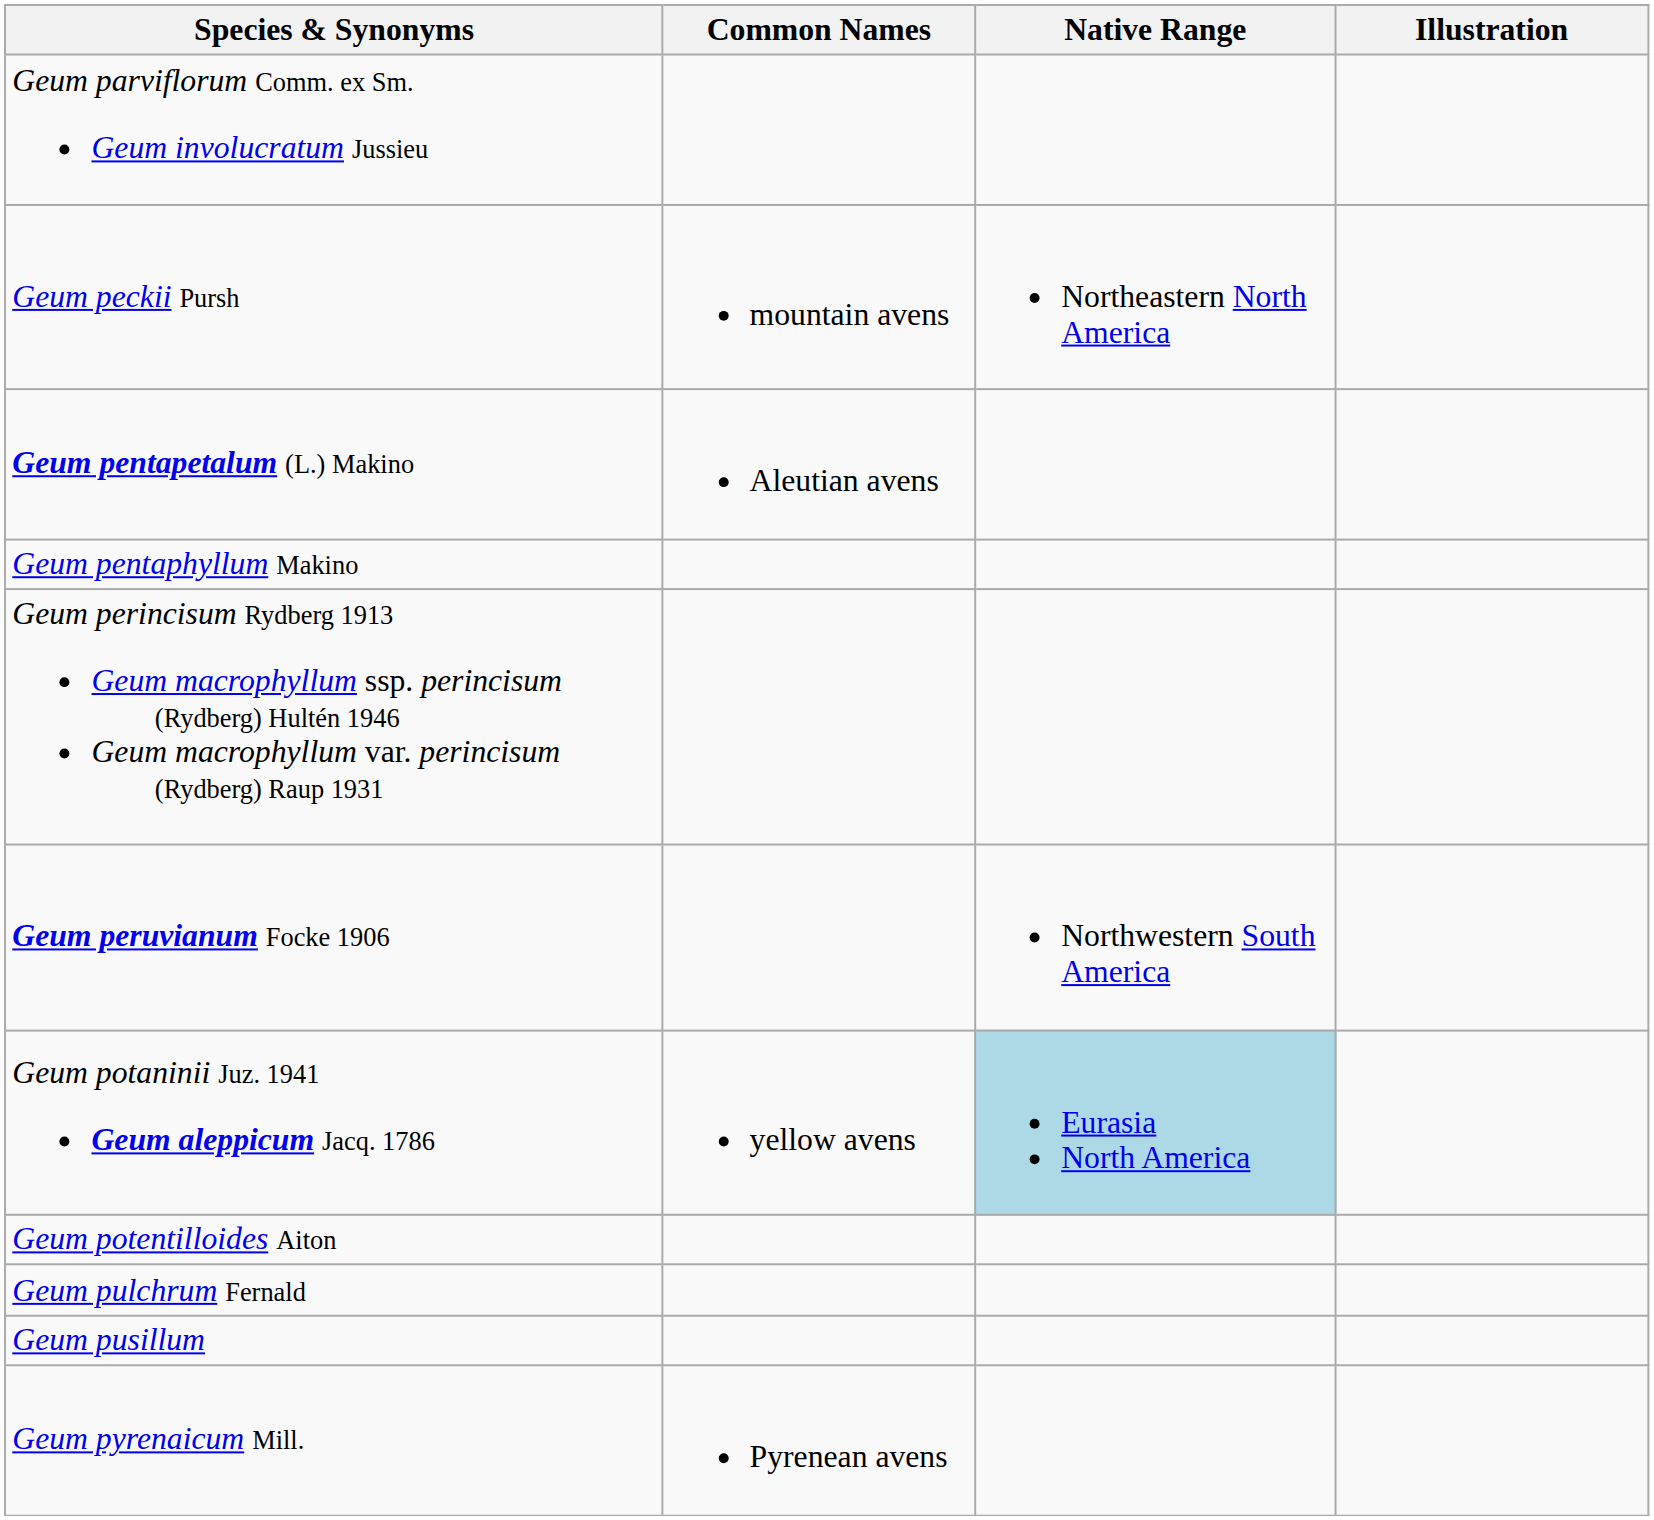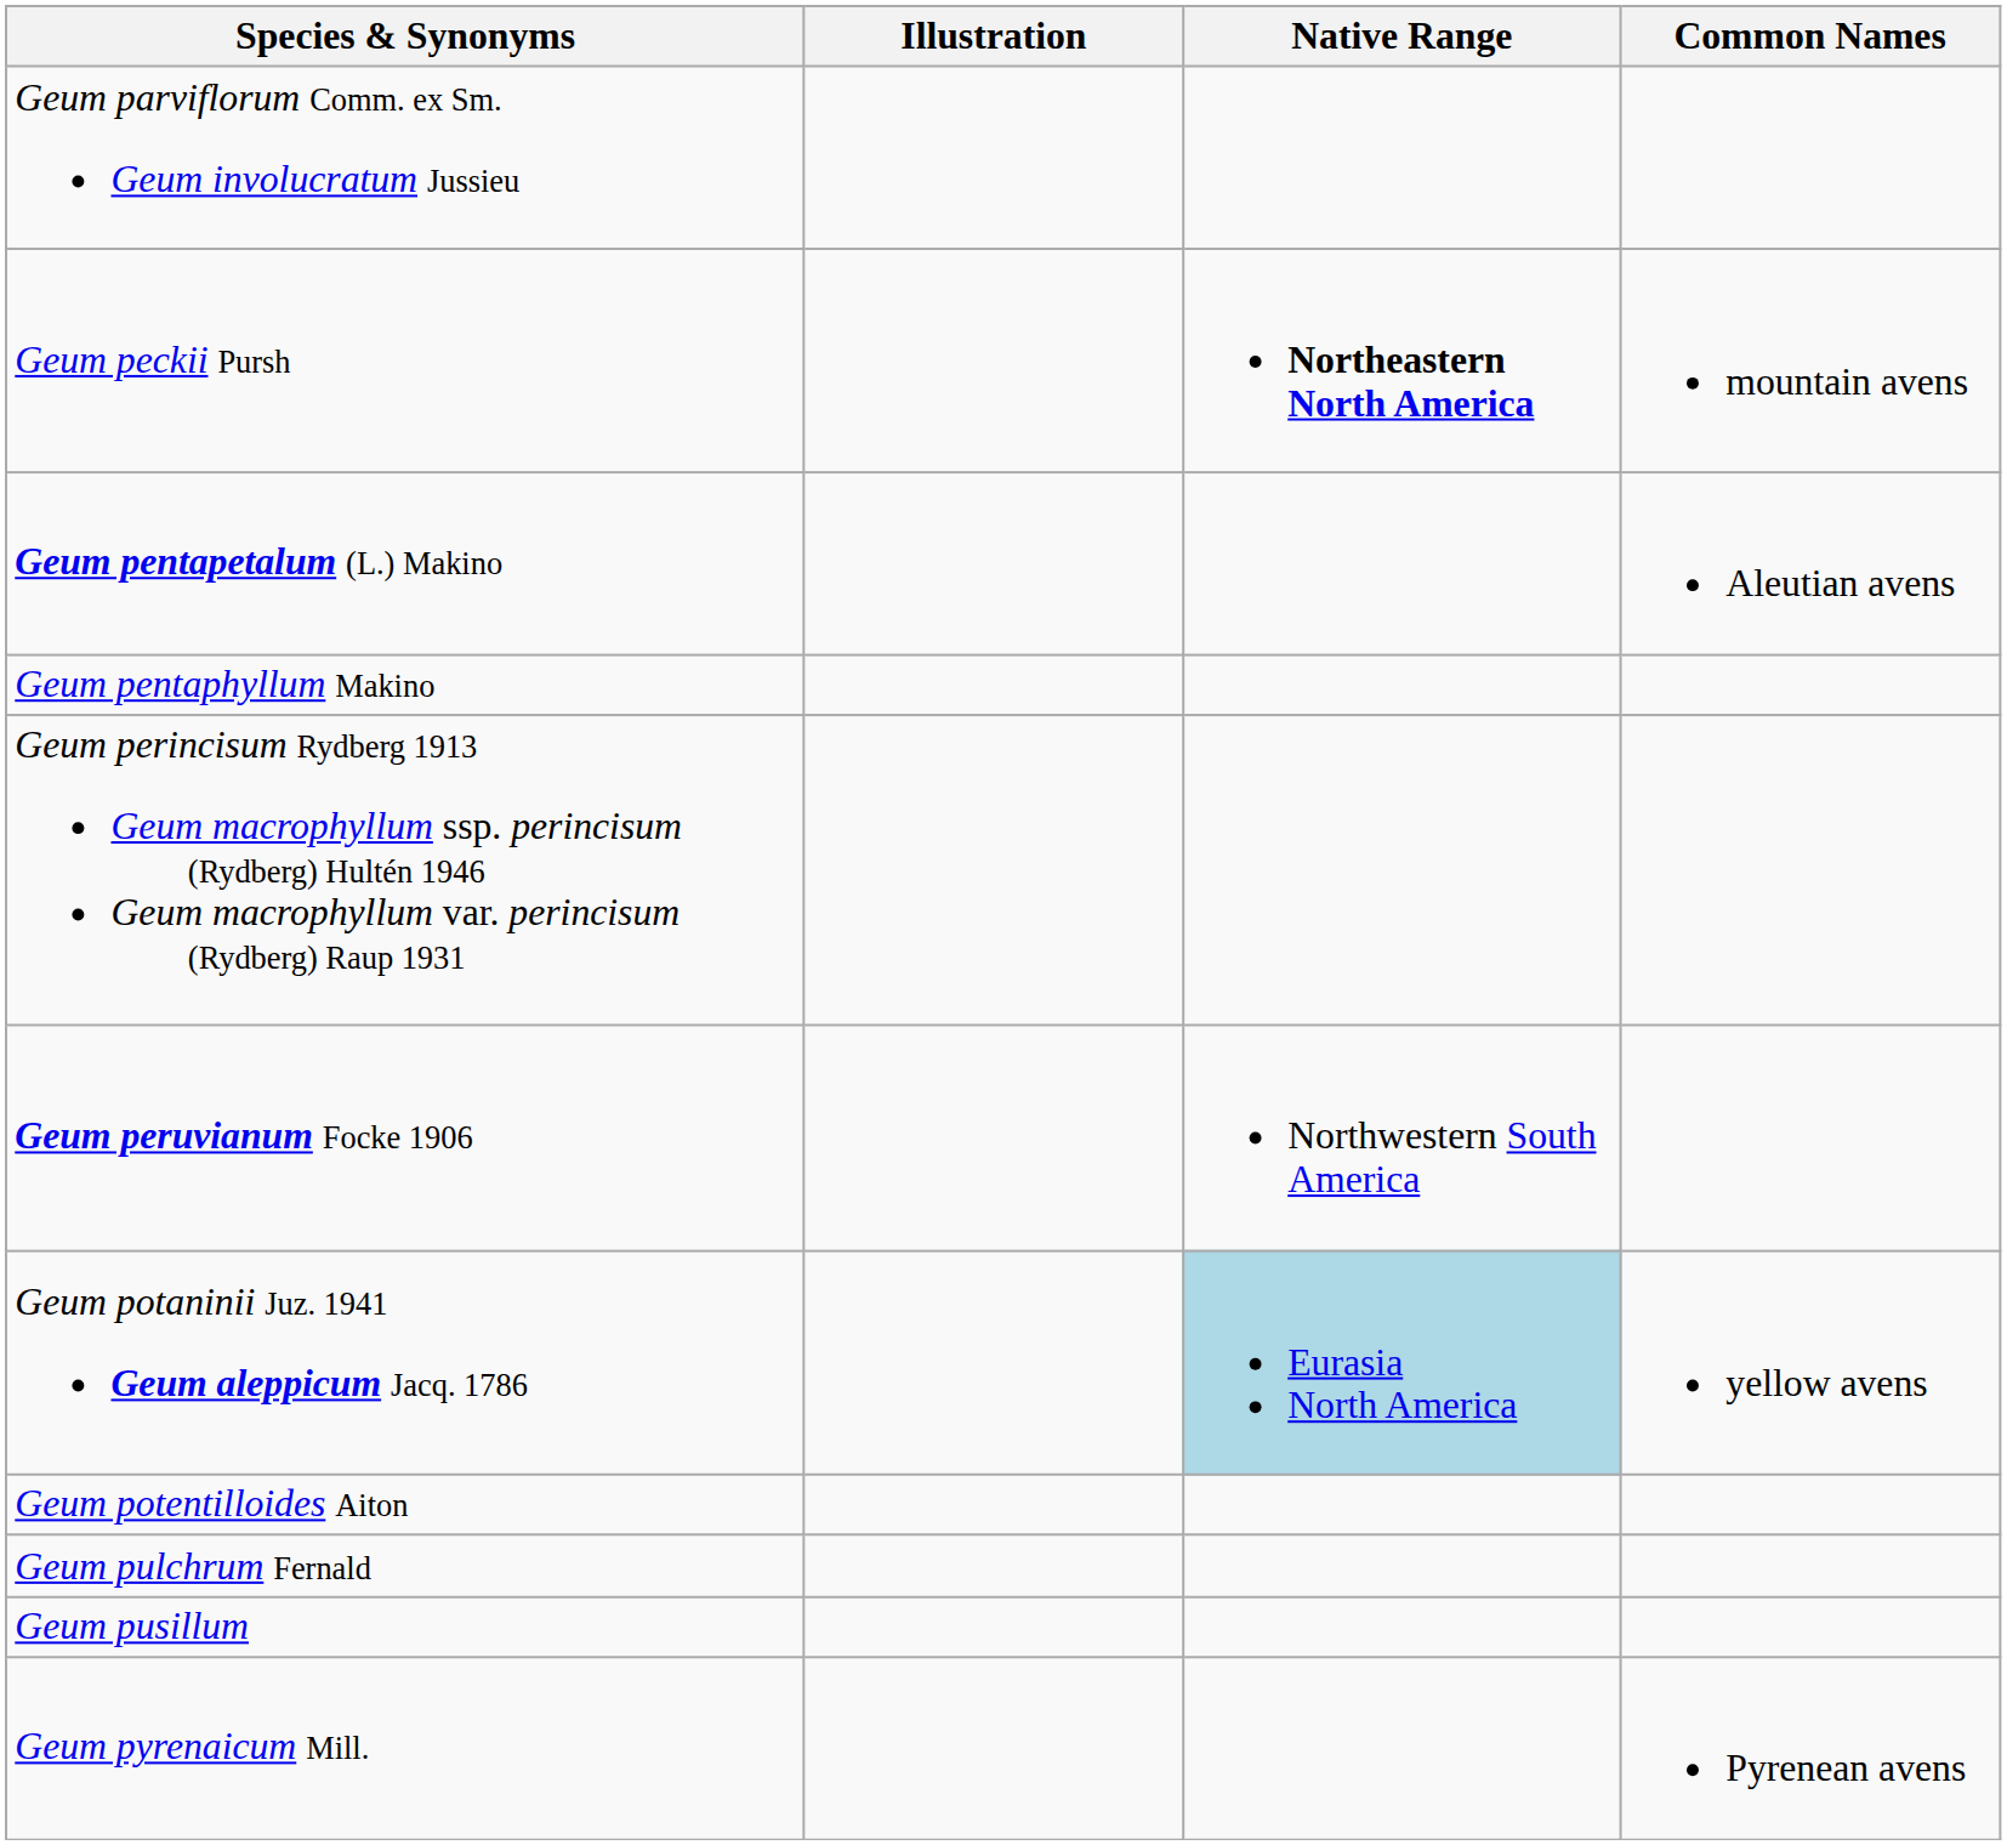columns swapped: Common Names <-> Illustration
Geum peckii Pursh | Native Range: normal -> bold
